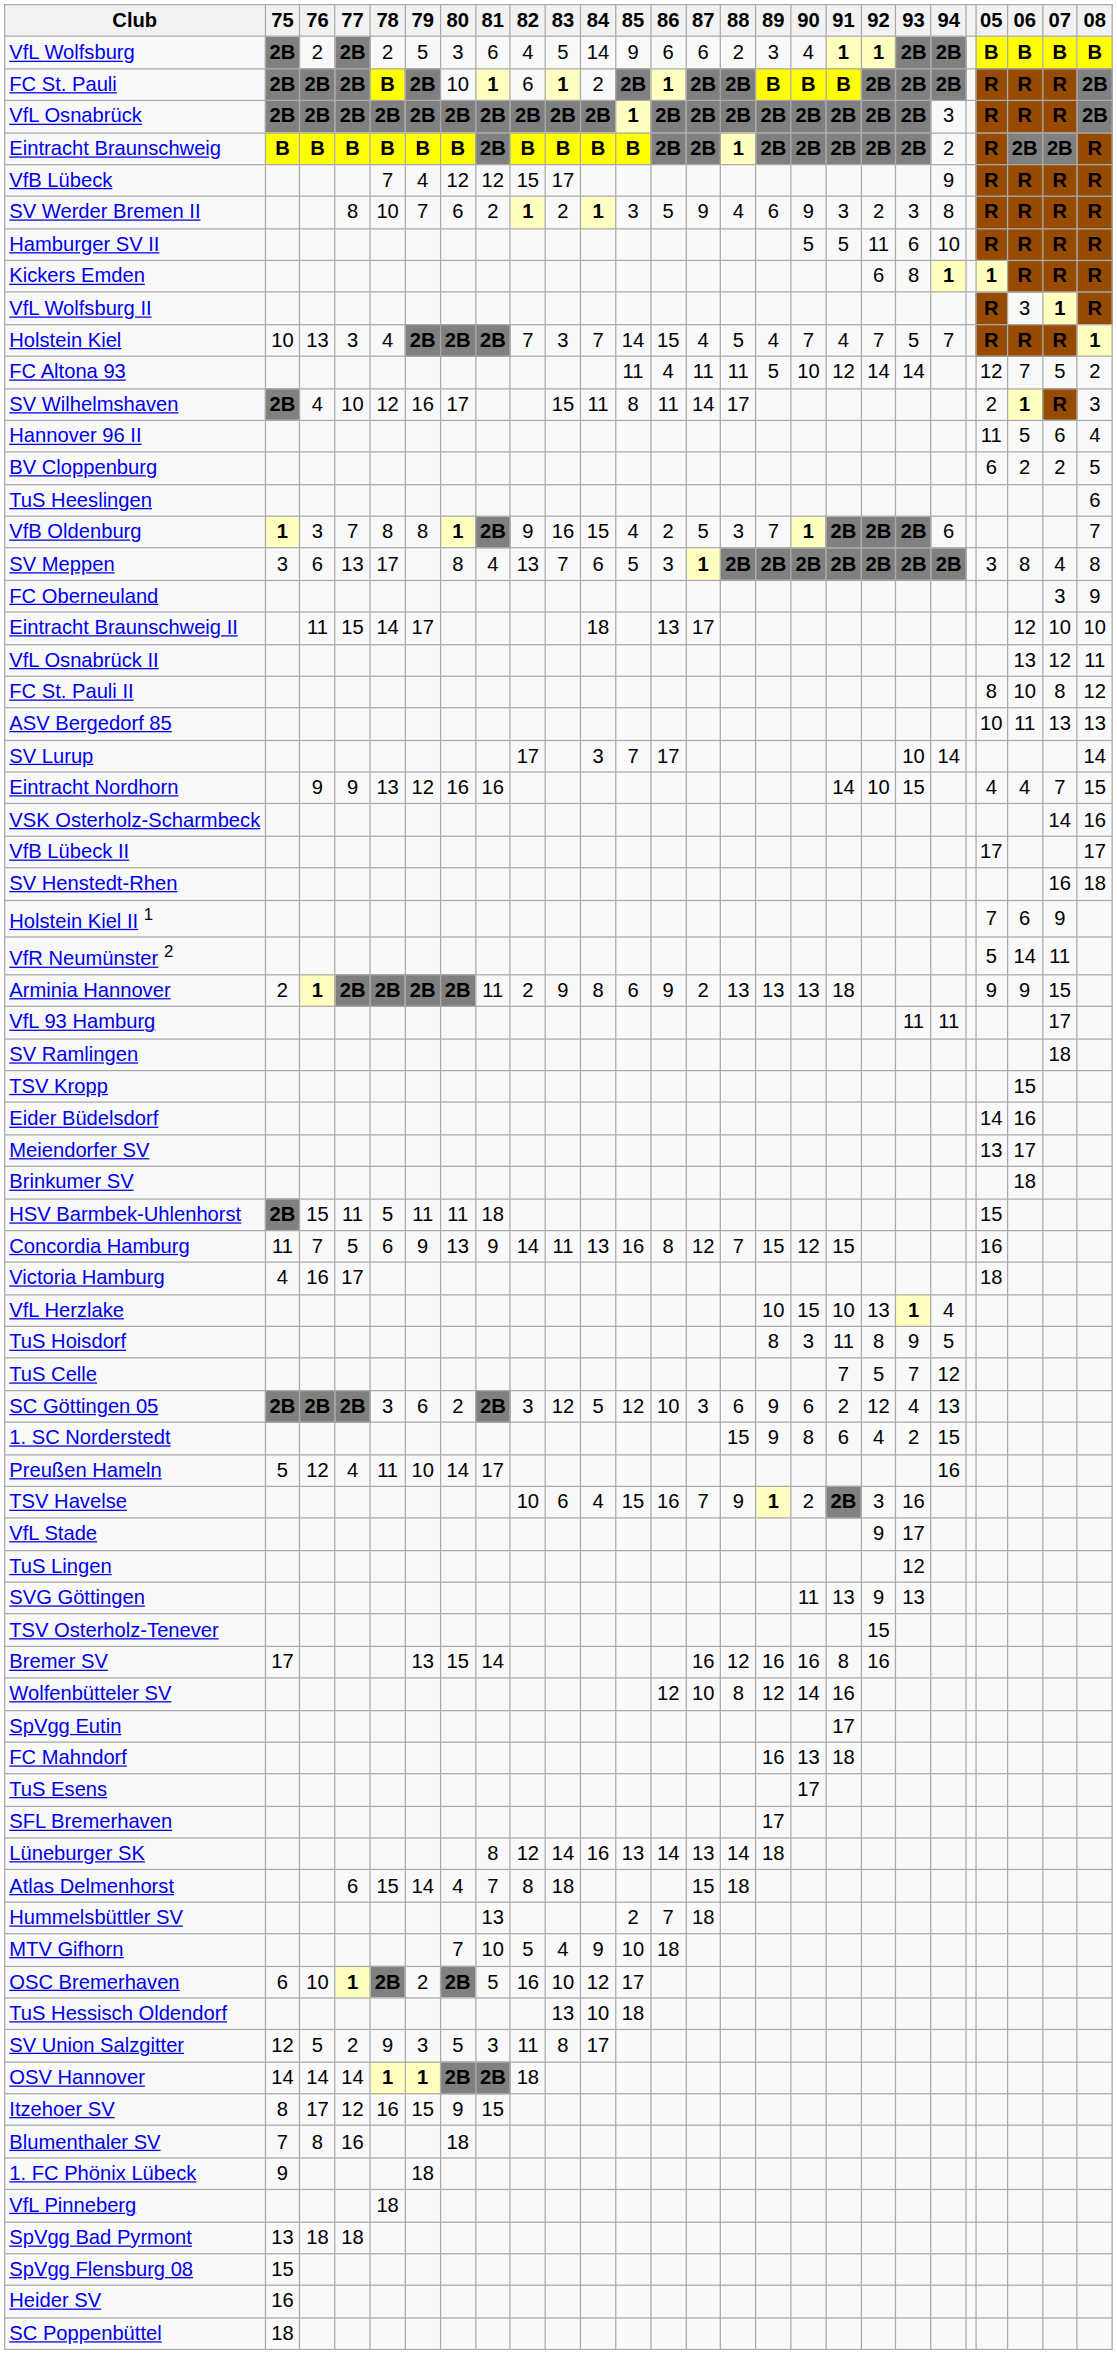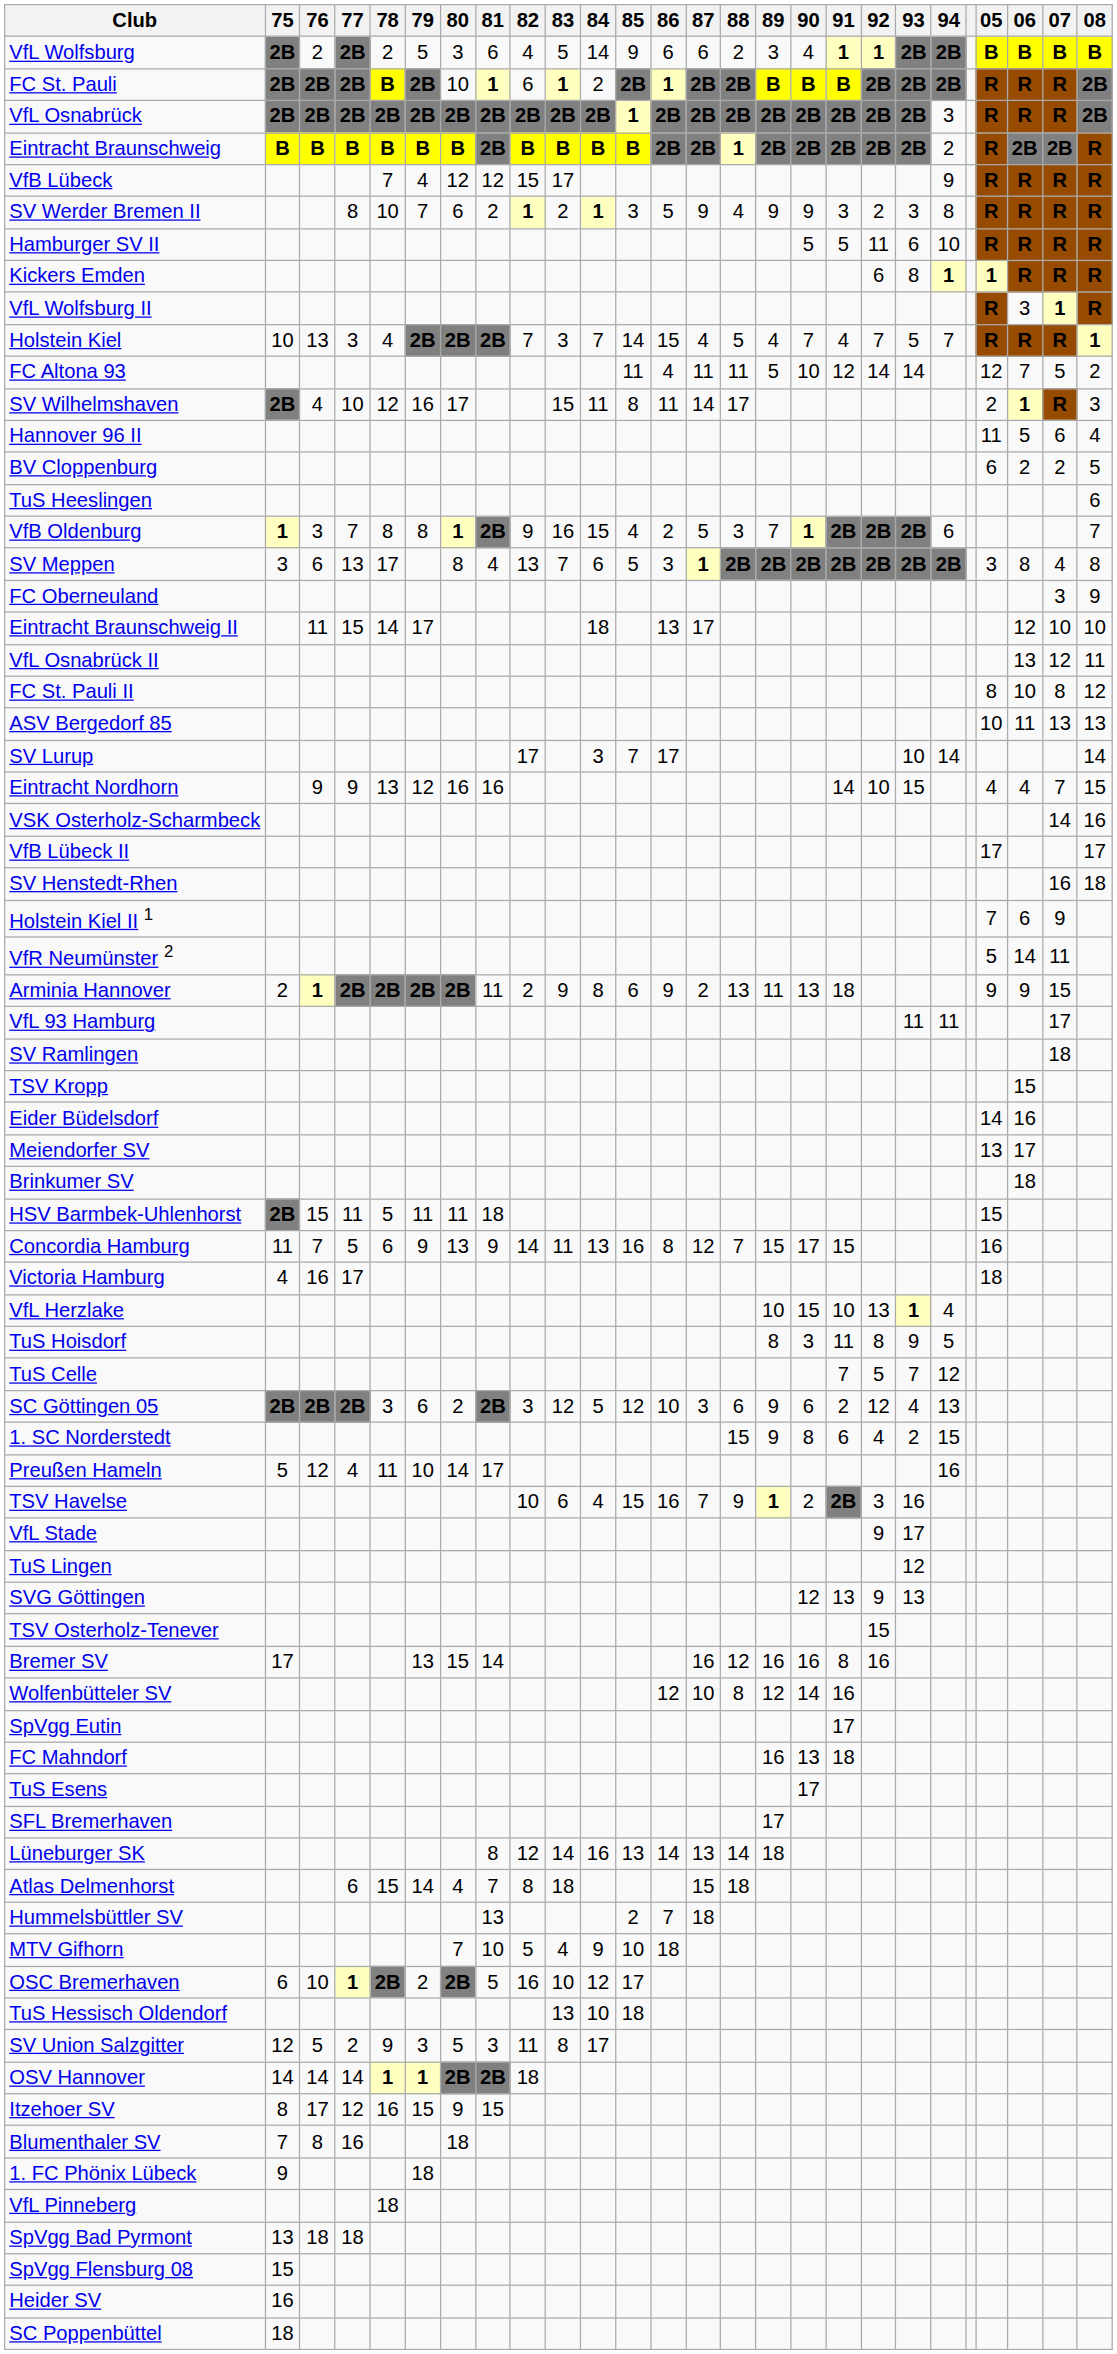SV Werder Bremen II | 89: 6 -> 9
Arminia Hannover | 89: 13 -> 11
Concordia Hamburg | 90: 12 -> 17
SVG Göttingen | 90: 11 -> 12
